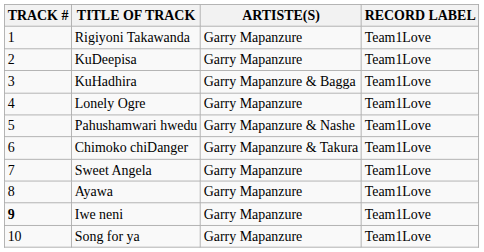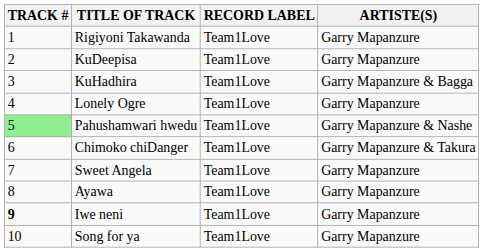columns swapped: ARTISTE(S) <-> RECORD LABEL
Pahushamwari hwedu | TRACK #: no background -> lightgreen background
